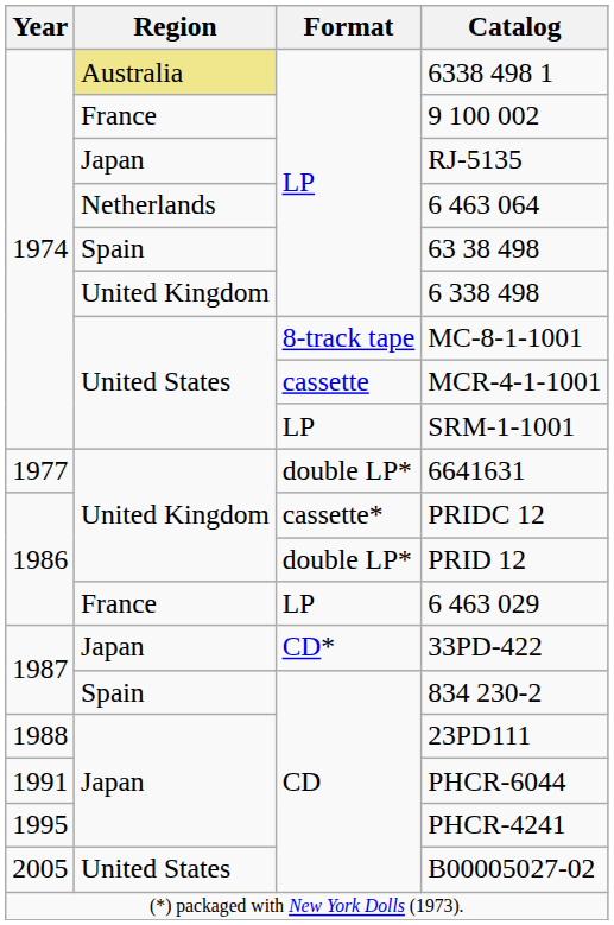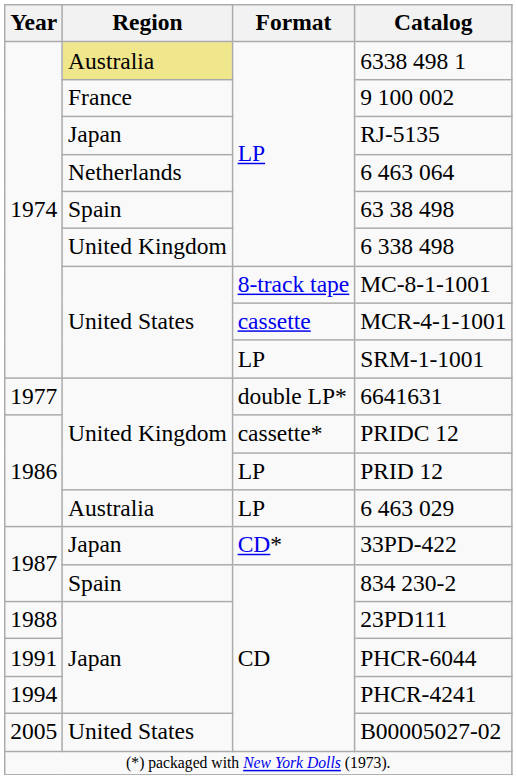PRID 12 | Format: double LP* -> LP
6 463 029 | Region: France -> Australia
PHCR-4241 | Year: 1995 -> 1994
